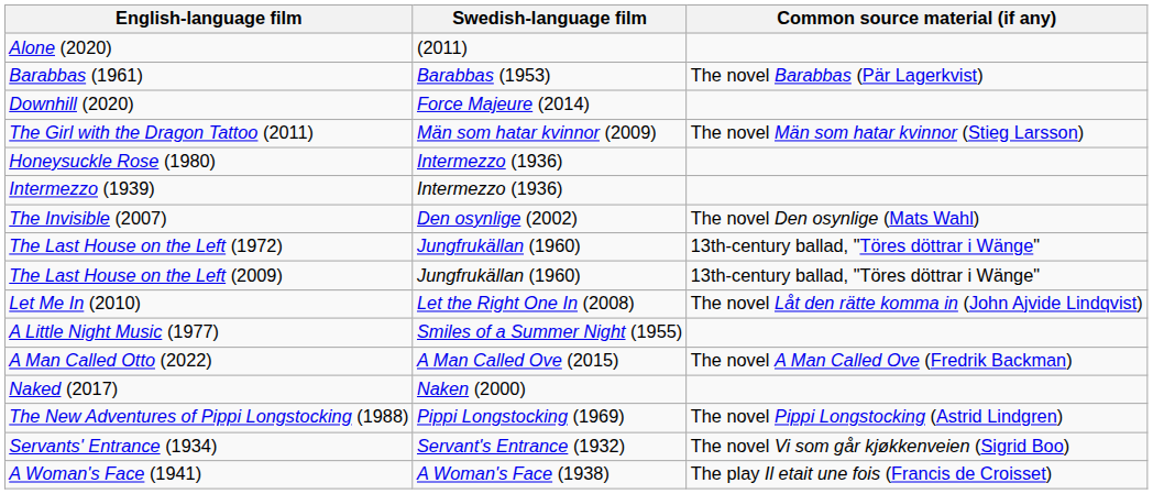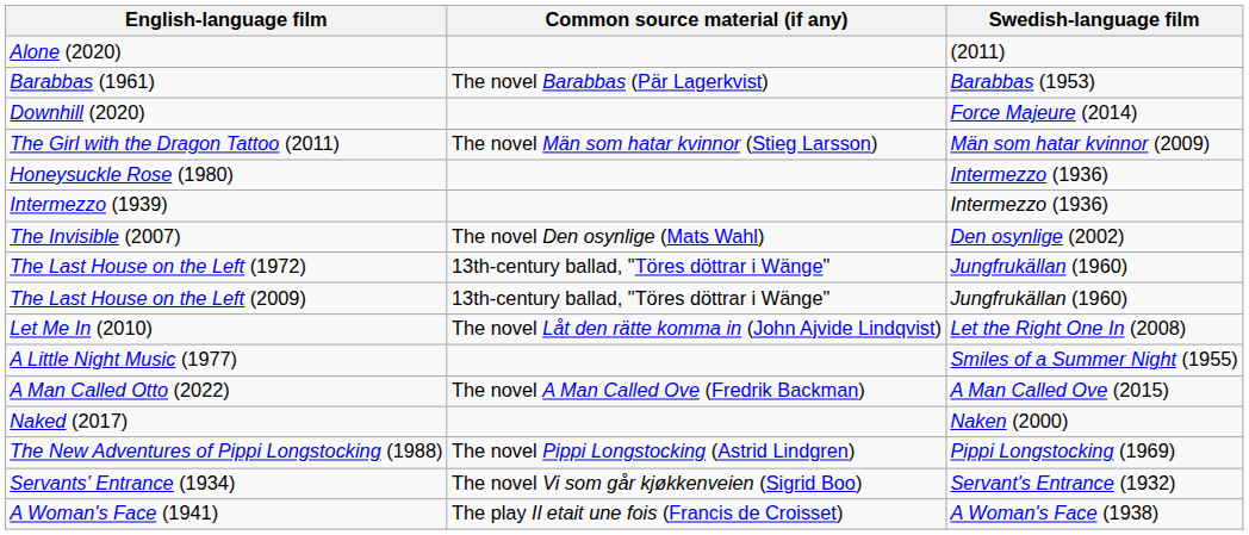columns swapped: Swedish-language film <-> Common source material (if any)
